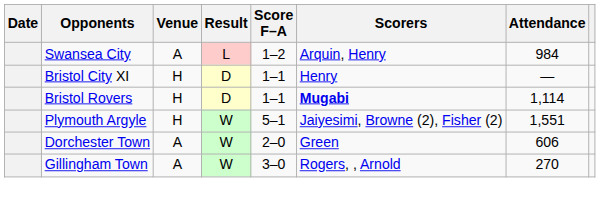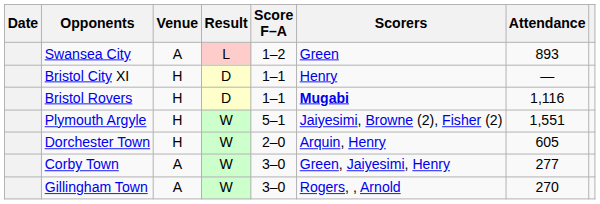Swansea City | Scorers: Arquin, Henry -> Green
Swansea City | Attendance: 984 -> 893
Bristol Rovers | Attendance: 1,114 -> 1,116
Dorchester Town | Venue: A -> H
Dorchester Town | Scorers: Green -> Arquin, Henry
Dorchester Town | Attendance: 606 -> 605
+ row: Corby Town | A | W | 3–0 | Green, Jaiyesimi, Henry | 277
